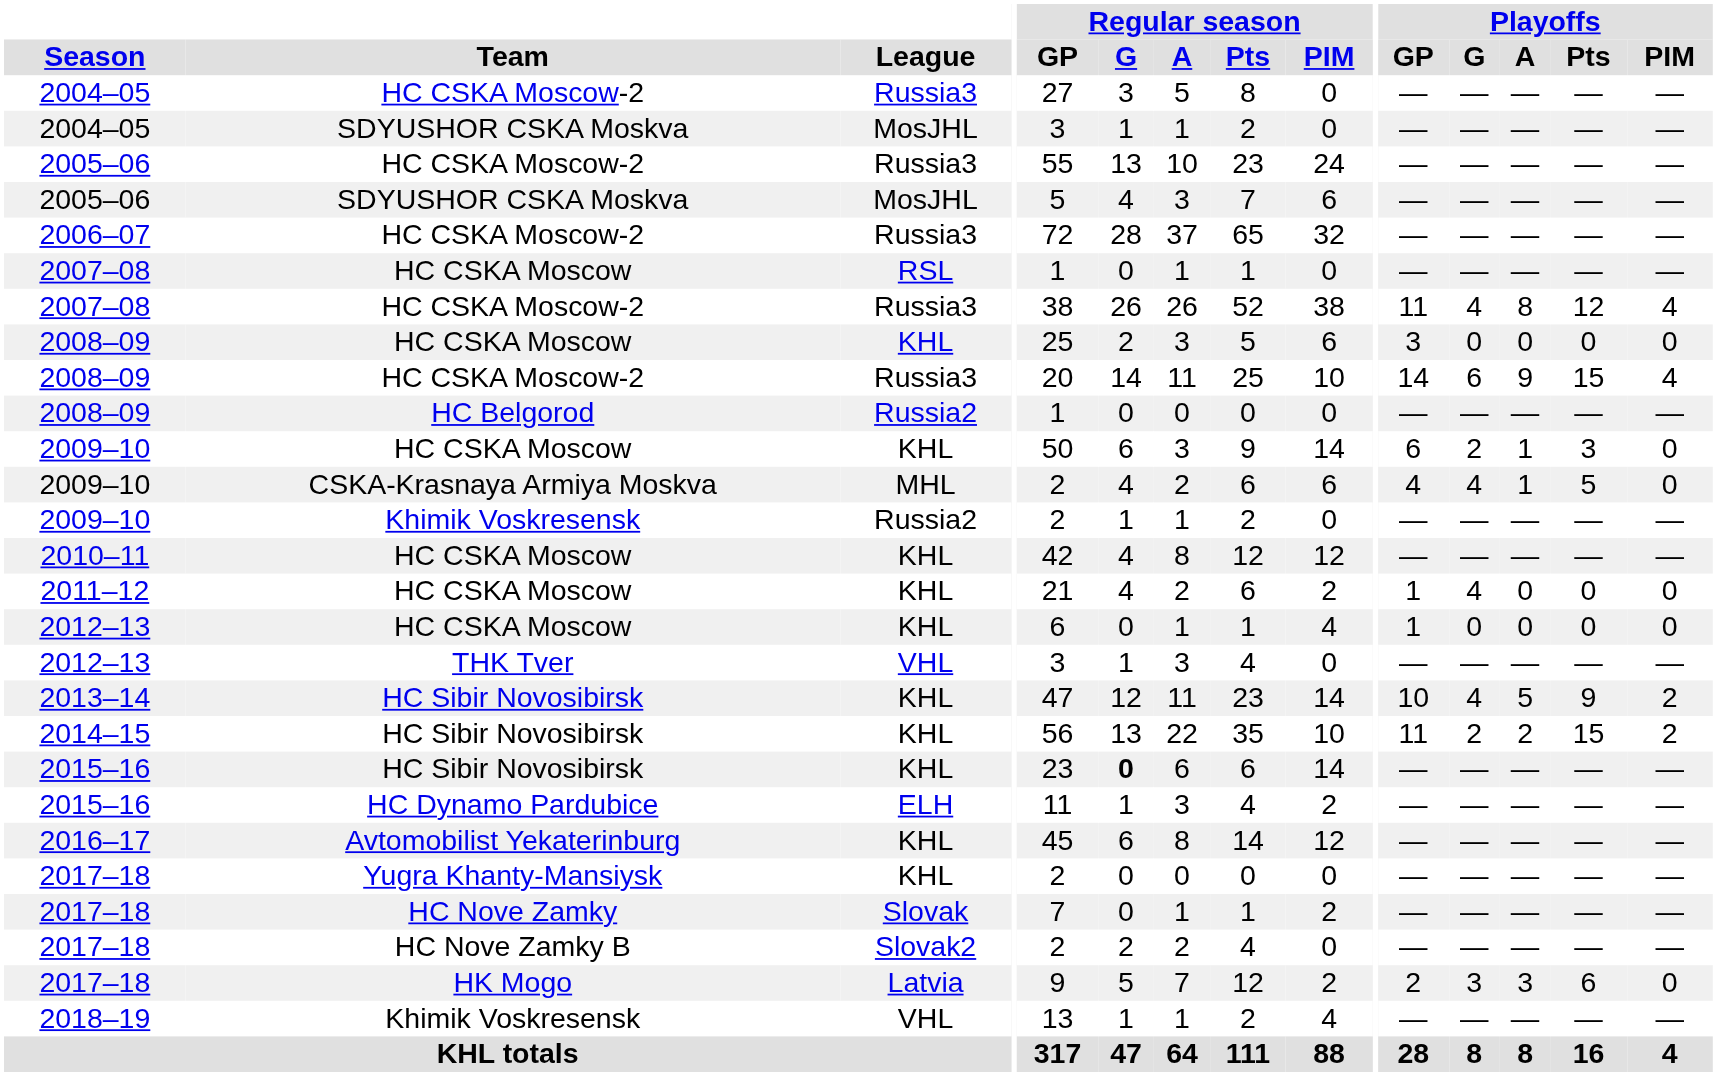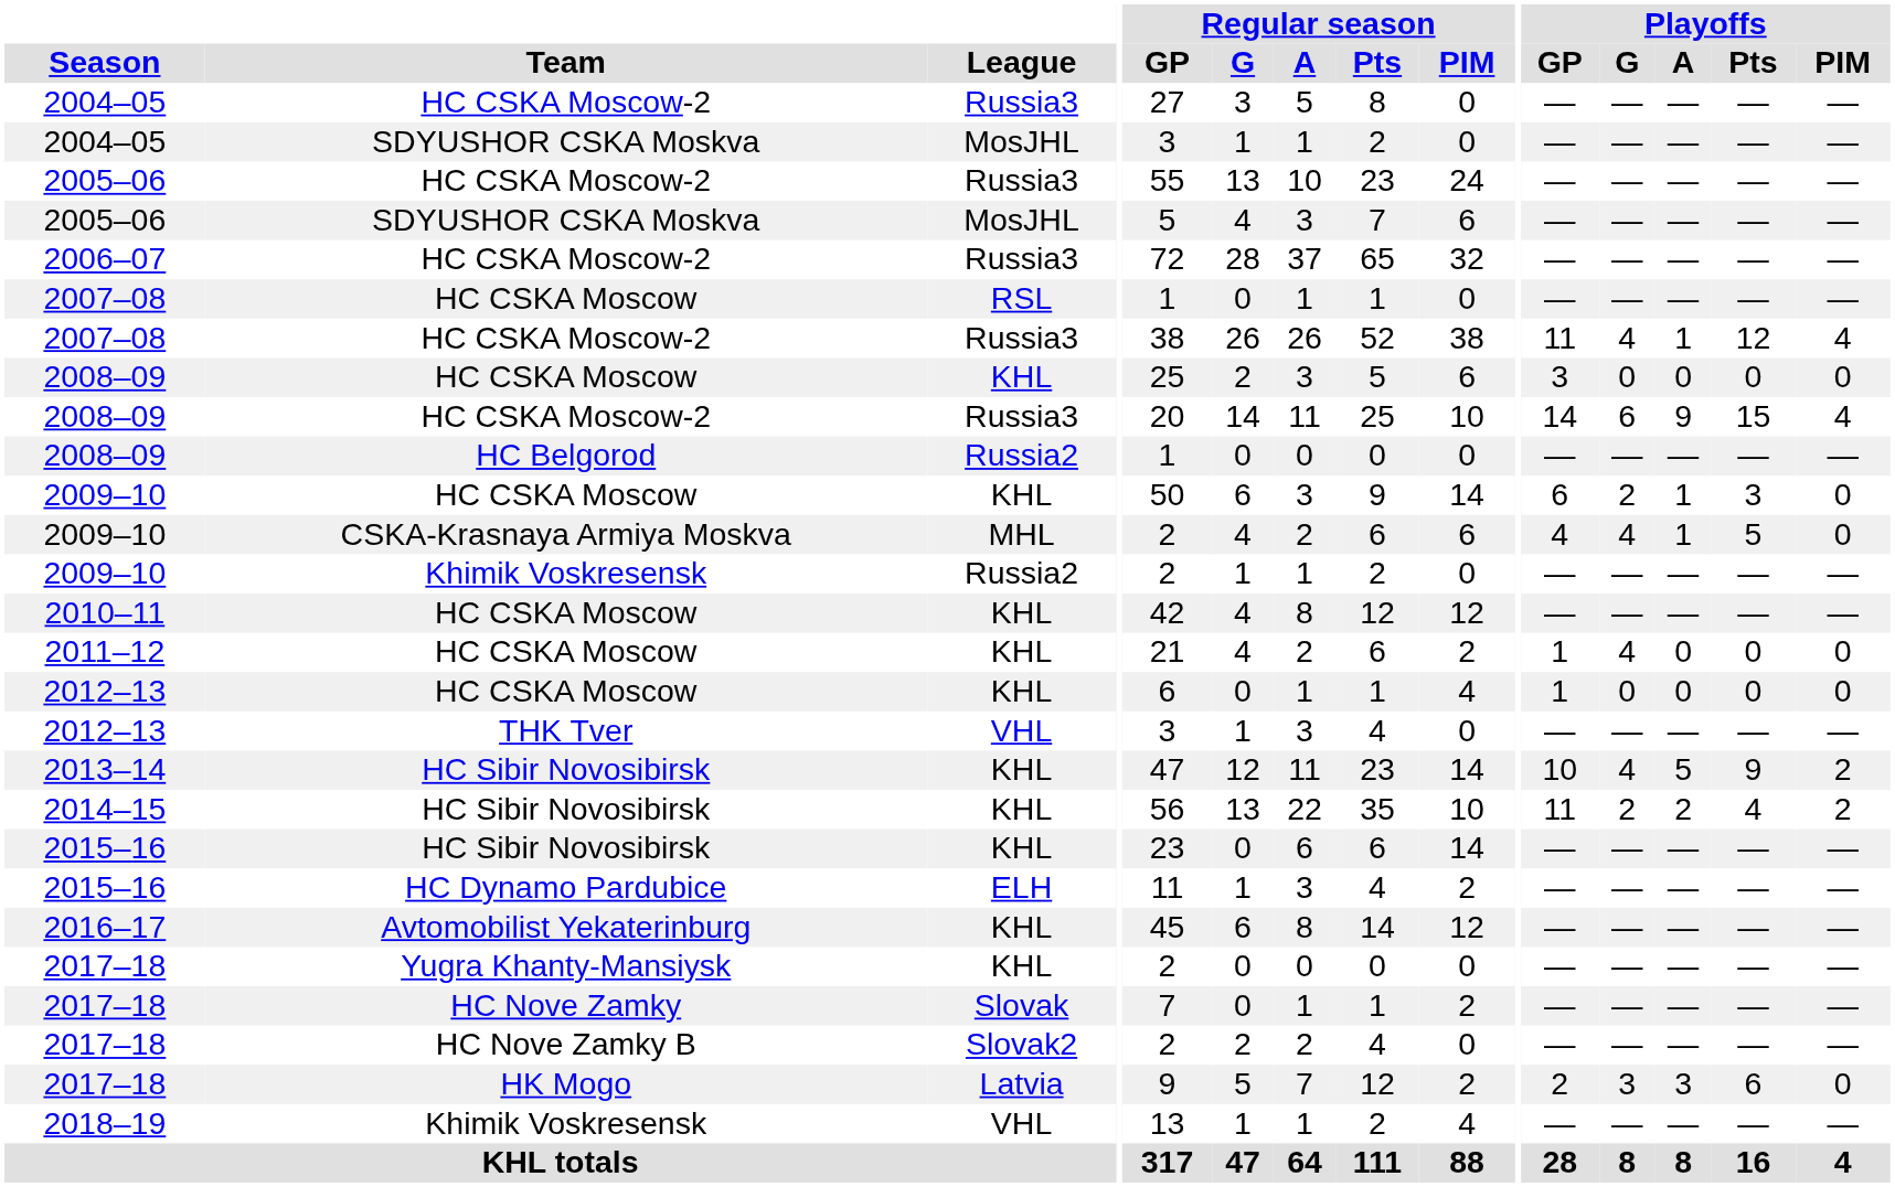2007–08 / HC CSKA Moscow-2 | Playoffs / A: 8 -> 1
2014–15 | Playoffs / Pts: 15 -> 4
2015–16 / HC Sibir Novosibirsk | Regular season / G: bold -> normal
